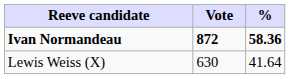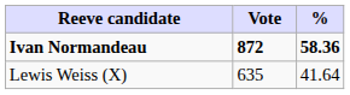Lewis Weiss (X) | Vote: 630 -> 635
